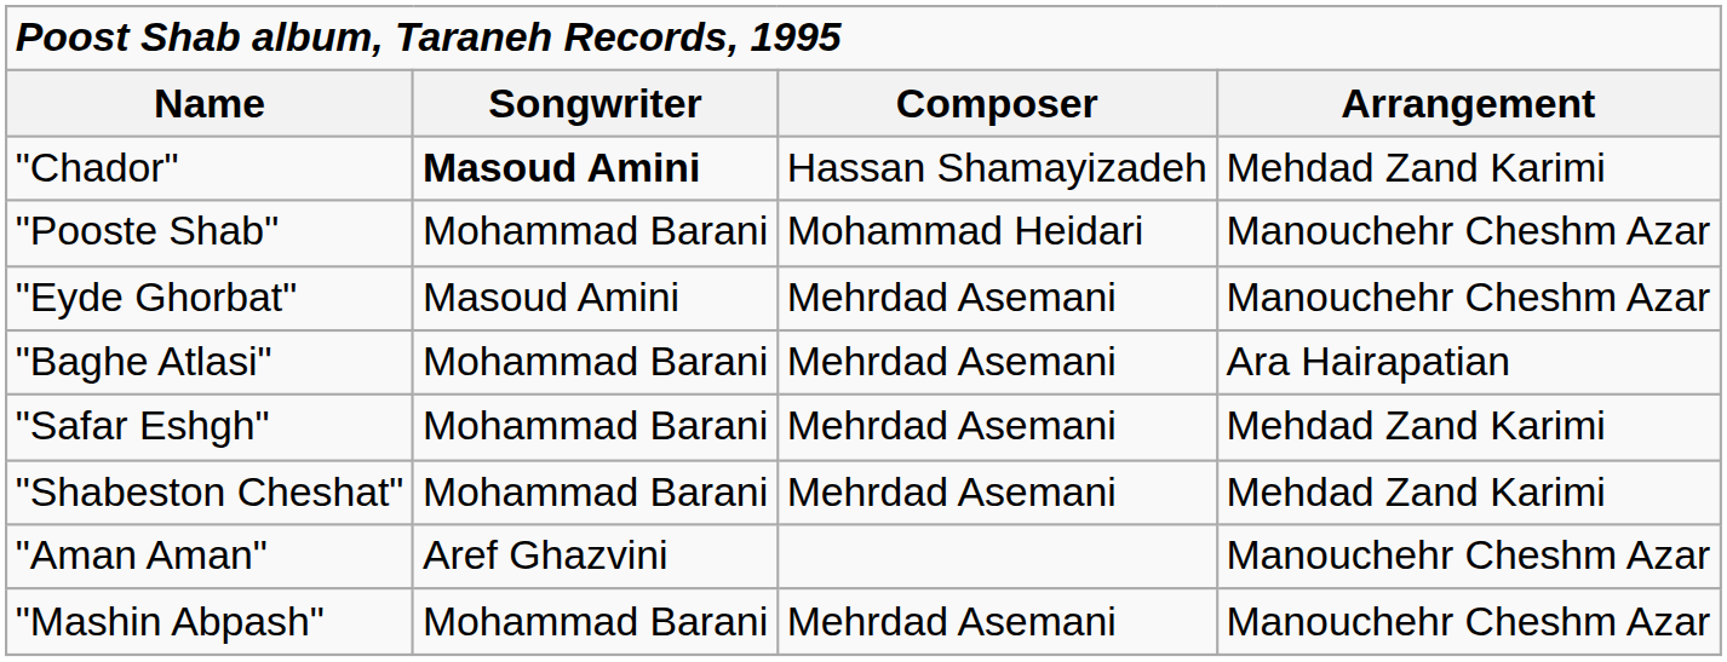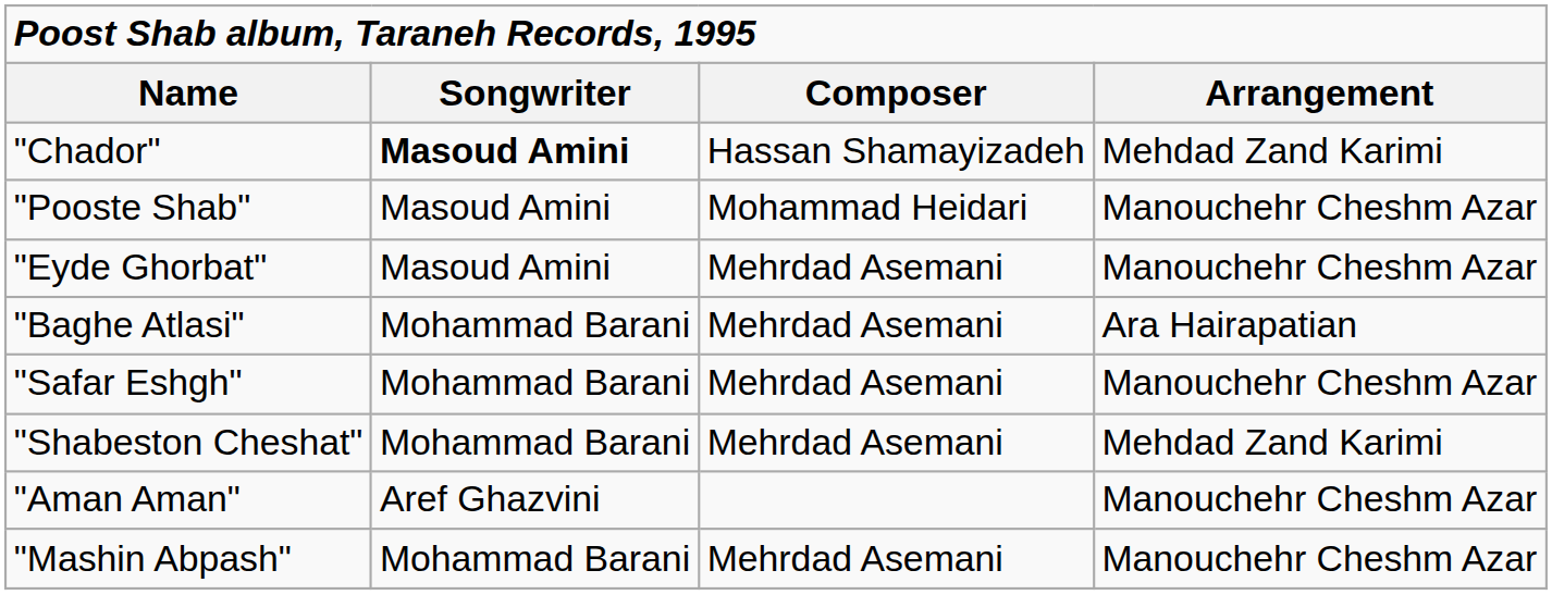"Pooste Shab" | column 2: Mohammad Barani -> Masoud Amini
"Safar Eshgh" | column 4: Mehdad Zand Karimi -> Manouchehr Cheshm Azar
